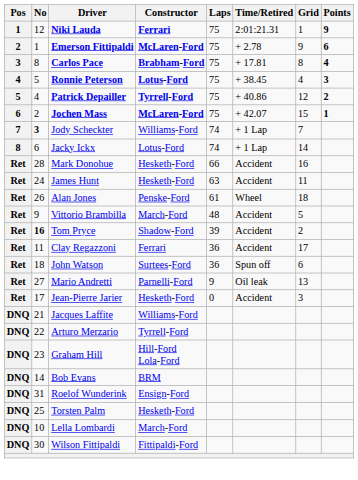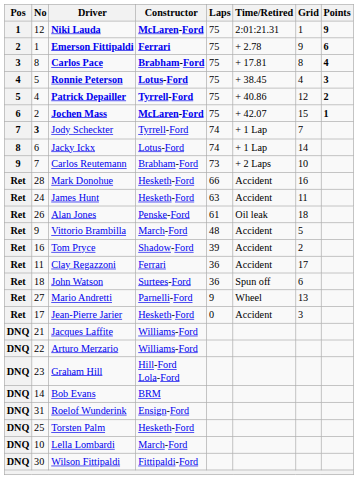Niki Lauda | Constructor: Ferrari -> McLaren-Ford
Emerson Fittipaldi | Constructor: McLaren-Ford -> Ferrari
Jody Scheckter | Constructor: Williams-Ford -> Tyrrell-Ford
+ row: 9 | 7 | Carlos Reutemann | Brabham-Ford | 73 | + 2 Laps | 10
Alan Jones | Time/Retired: Wheel -> Oil leak
Tom Pryce | No: bold -> normal
Mario Andretti | Time/Retired: Oil leak -> Wheel
Arturo Merzario | Constructor: Tyrrell-Ford -> Williams-Ford
